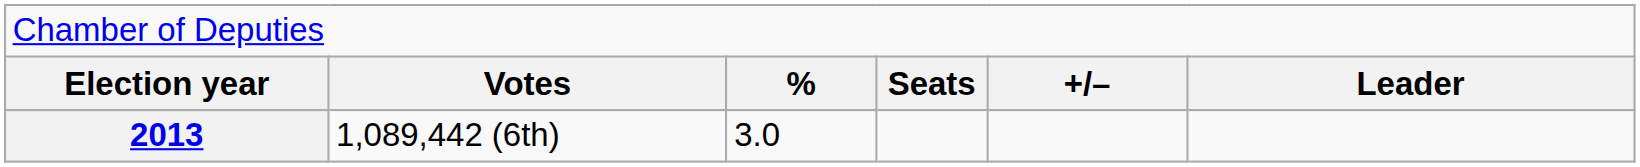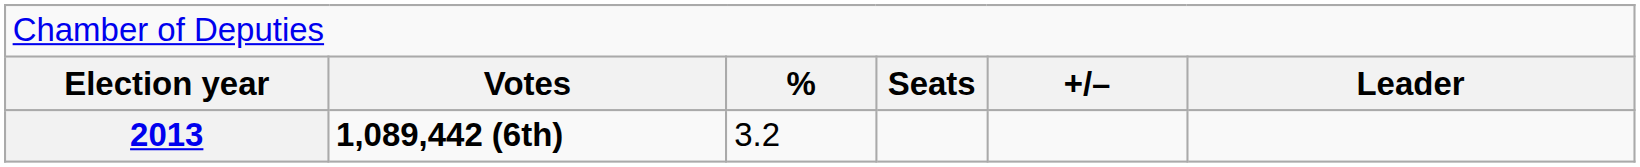2013 | column 2: normal -> bold
2013 | column 3: 3.0 -> 3.2
